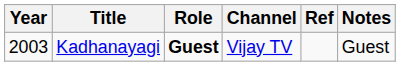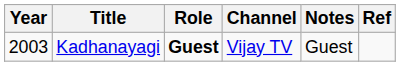columns swapped: Notes <-> Ref
